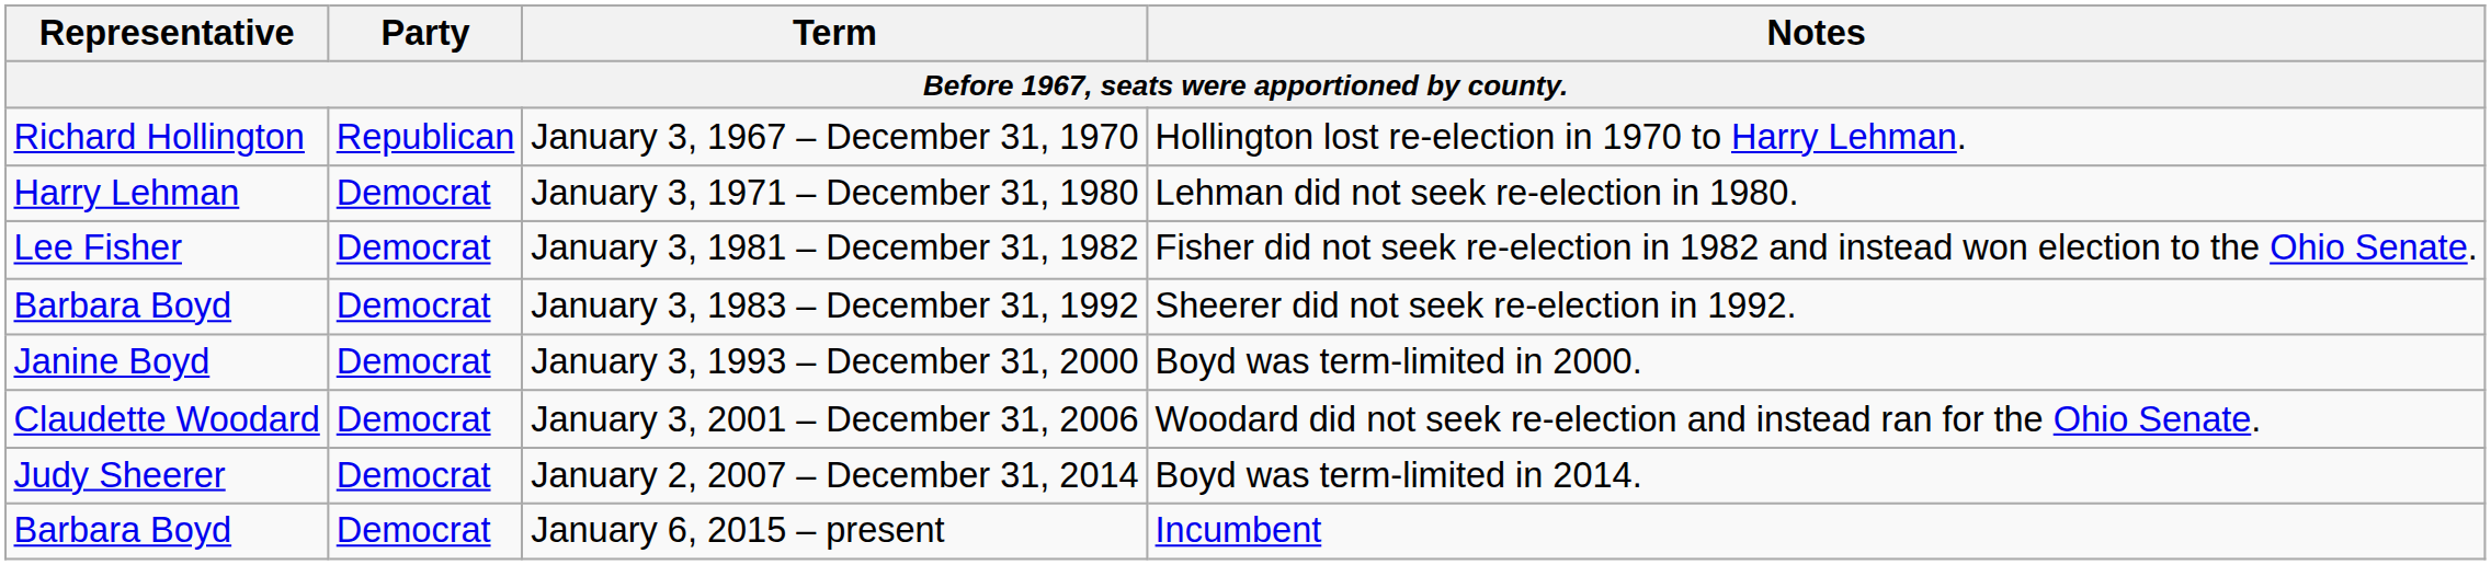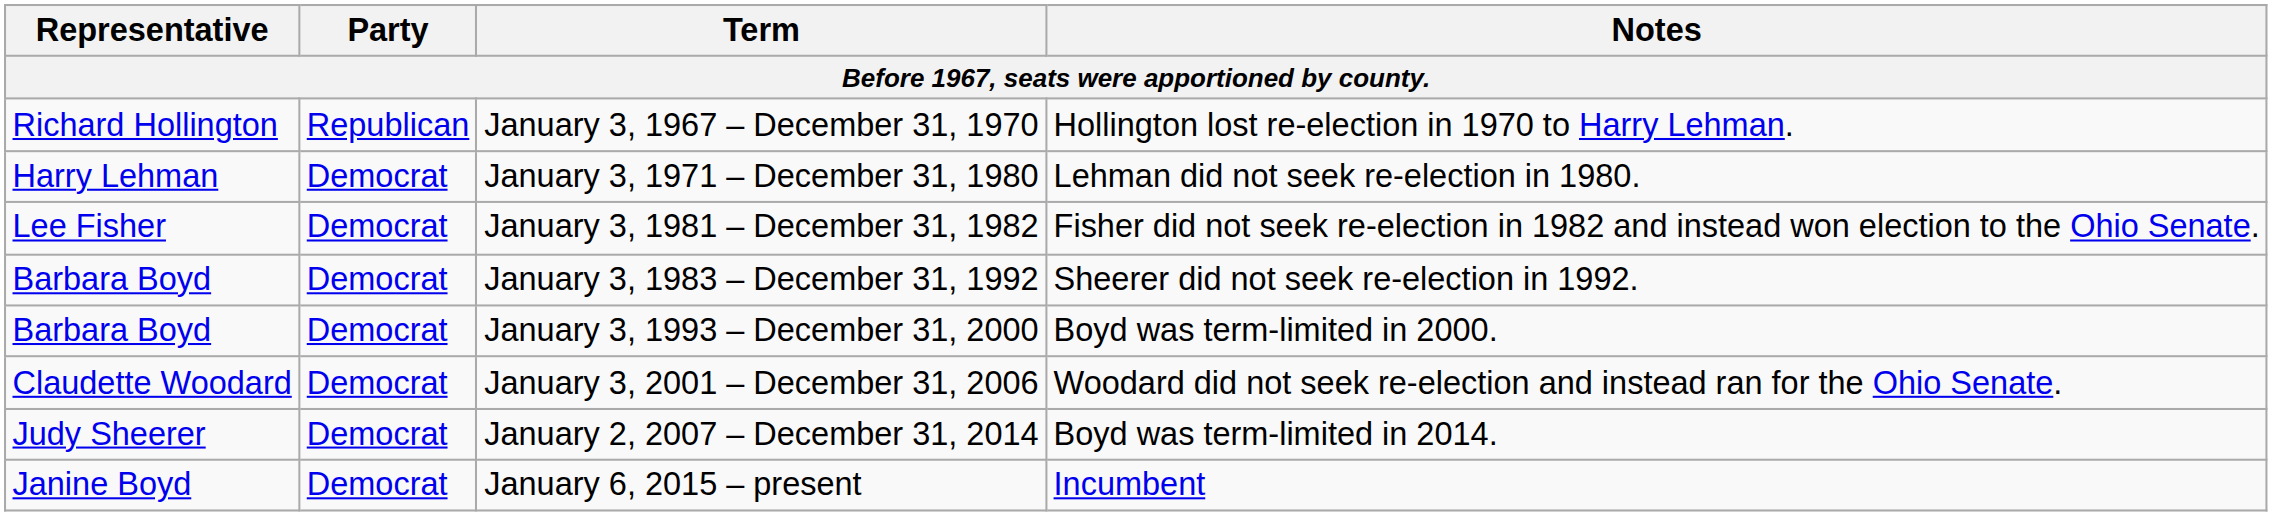January 3, 1993 – December 31, 2000 | Representative: Janine Boyd -> Barbara Boyd
January 6, 2015 – present | Representative: Barbara Boyd -> Janine Boyd
